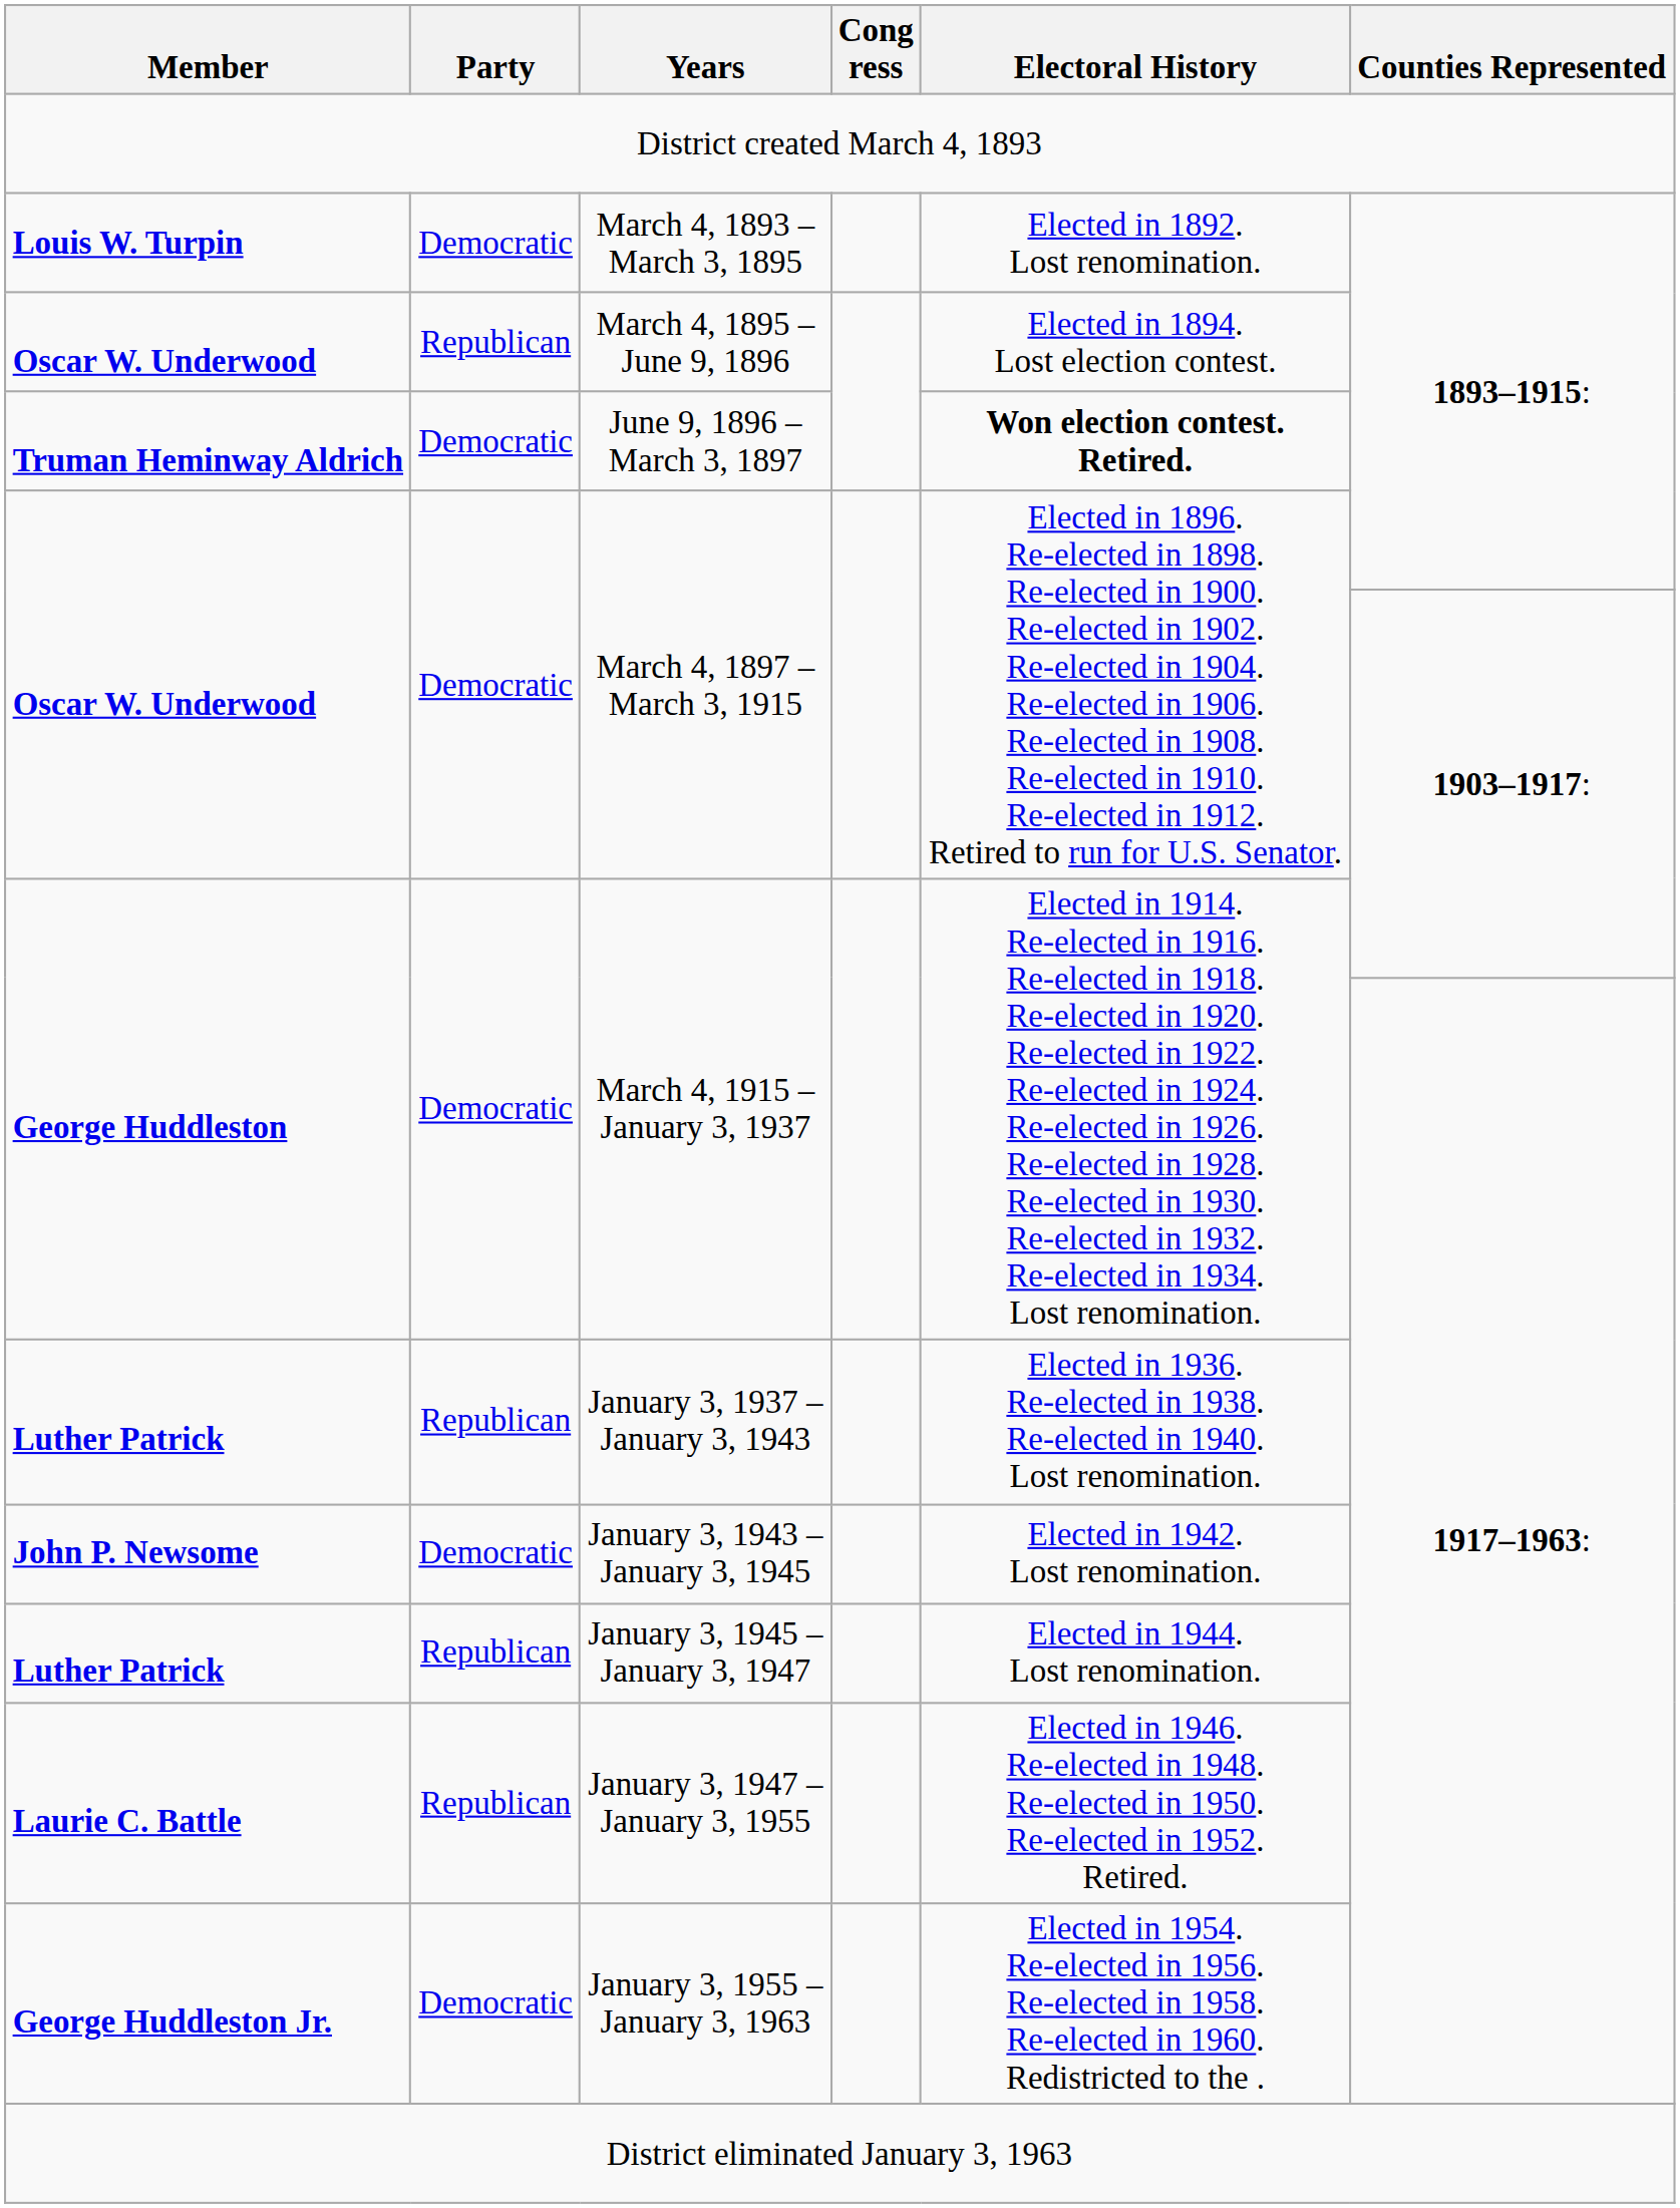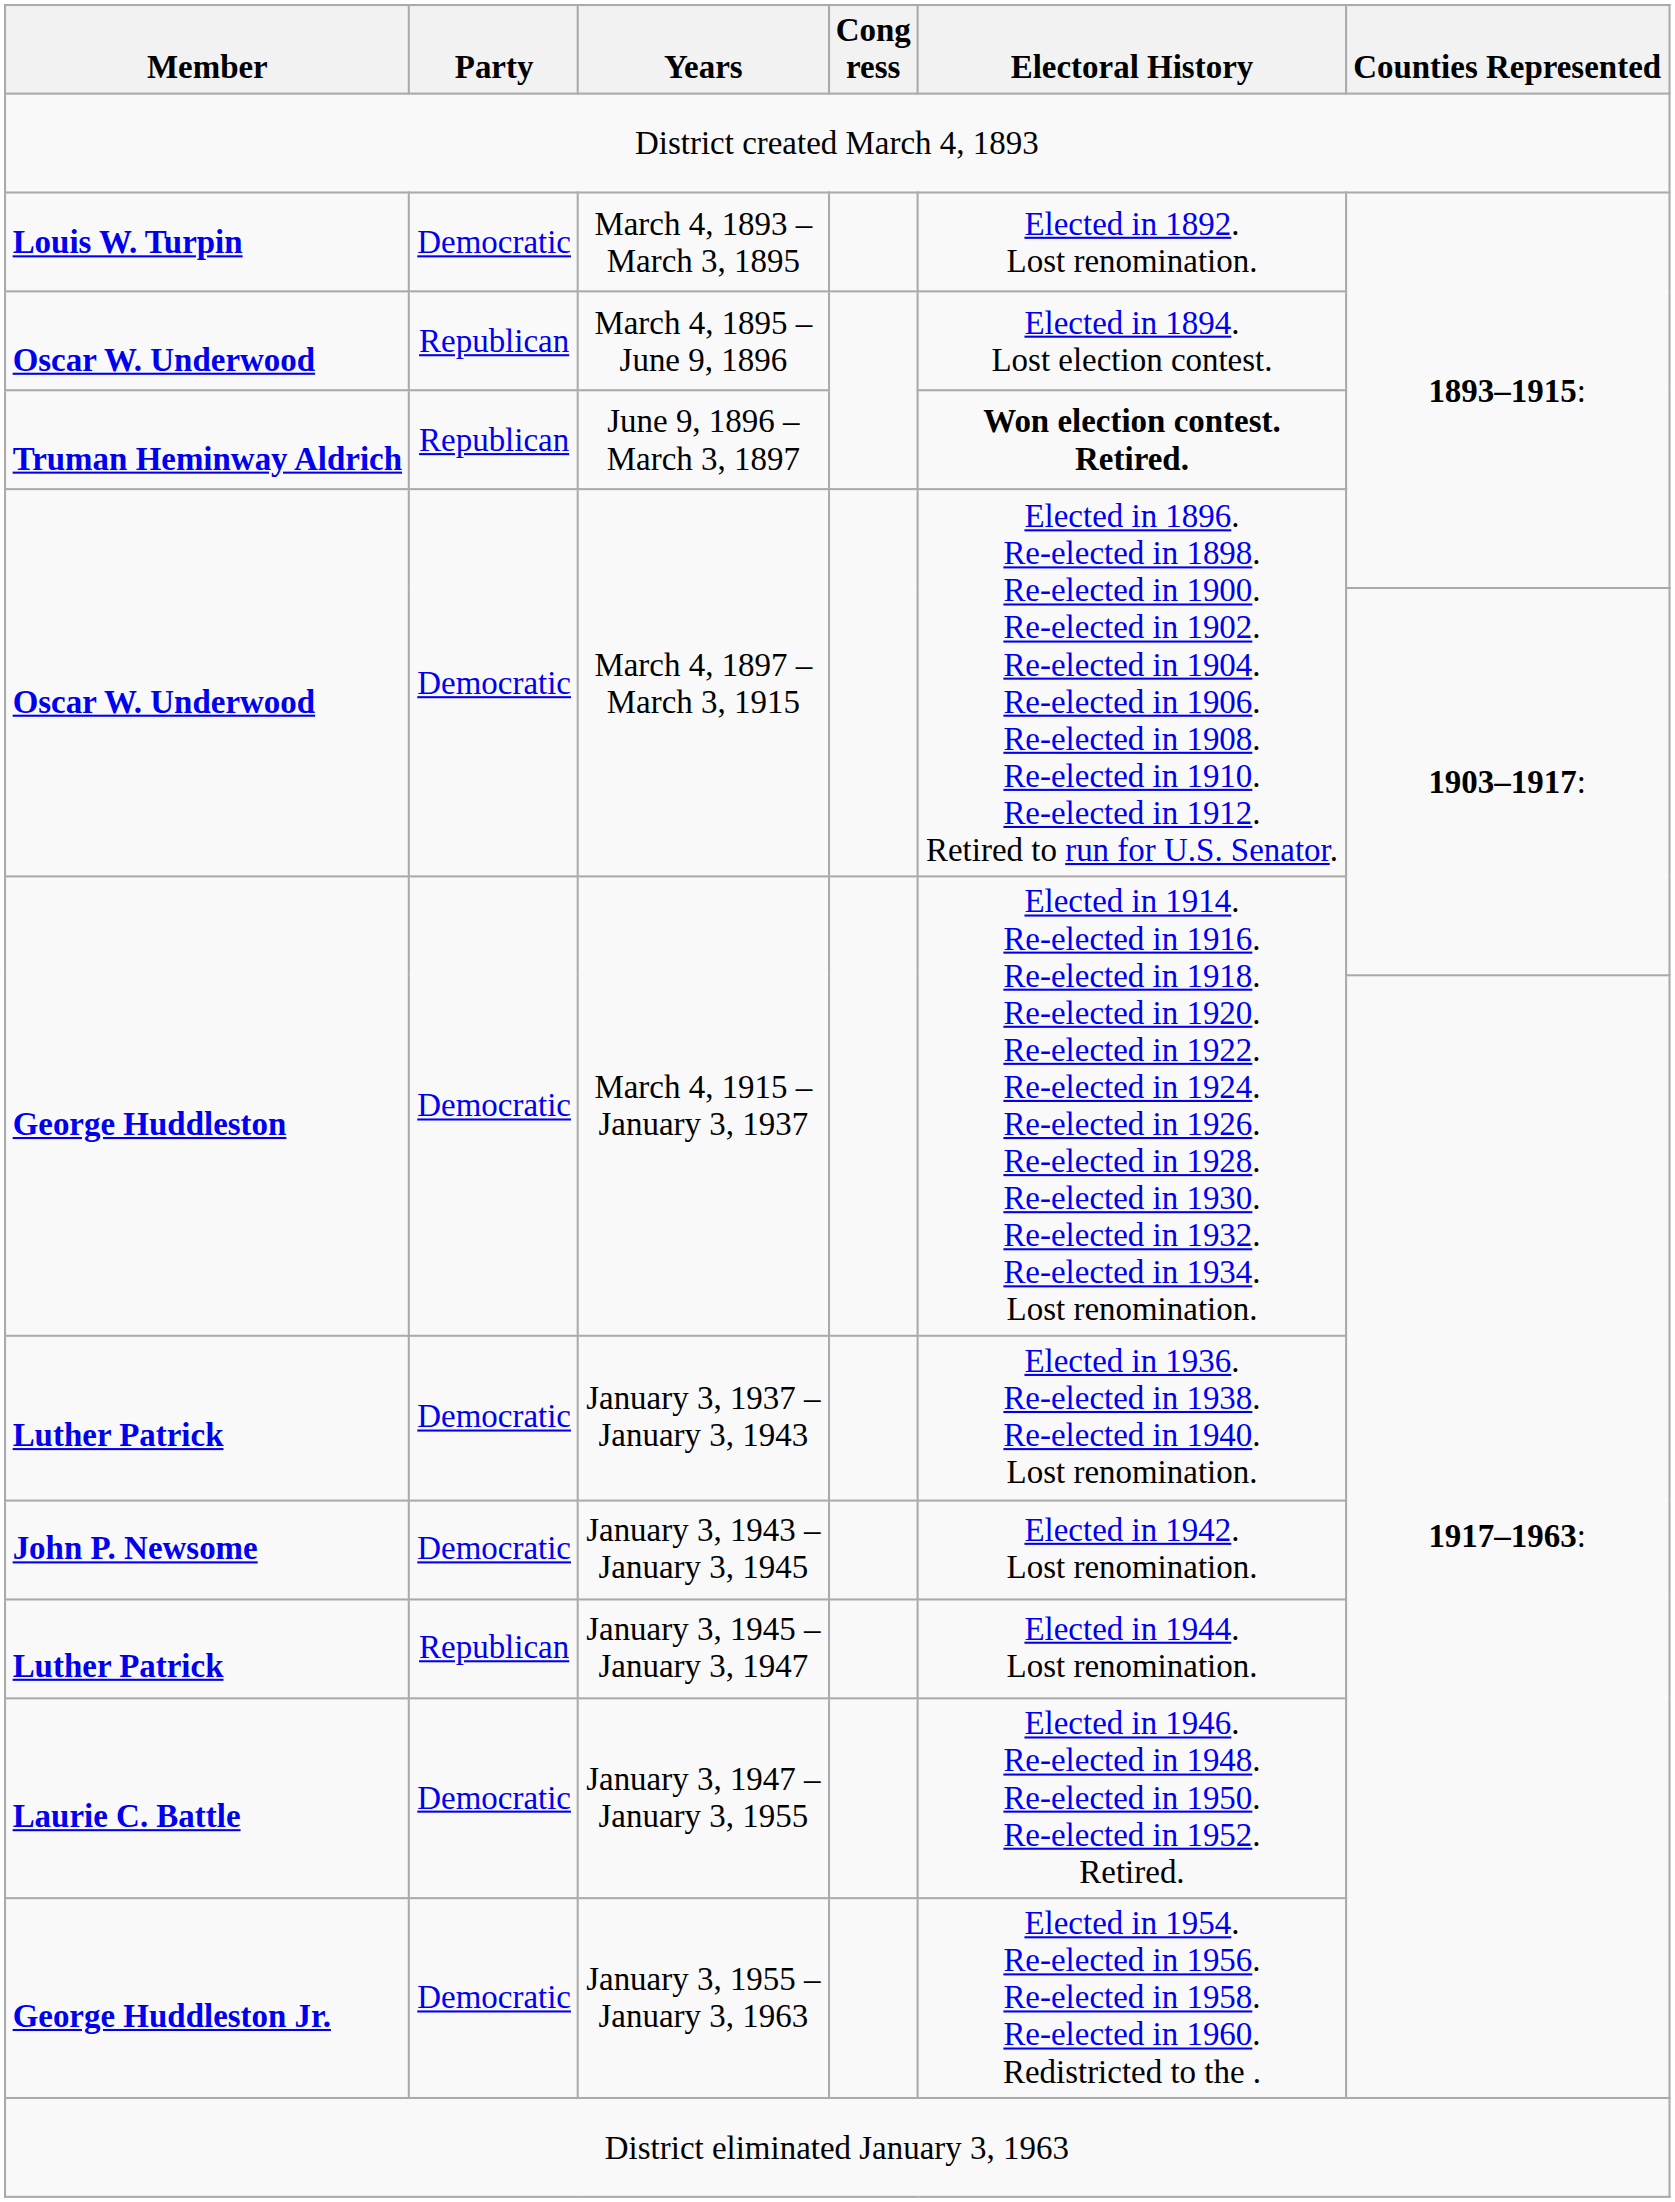June 9, 1896 – March 3, 1897 | Party: Democratic -> Republican
January 3, 1937 – January 3, 1943 | Party: Republican -> Democratic
January 3, 1947 – January 3, 1955 | Party: Republican -> Democratic
